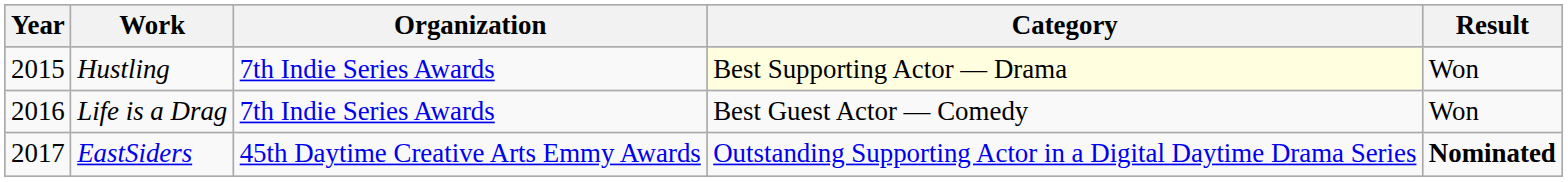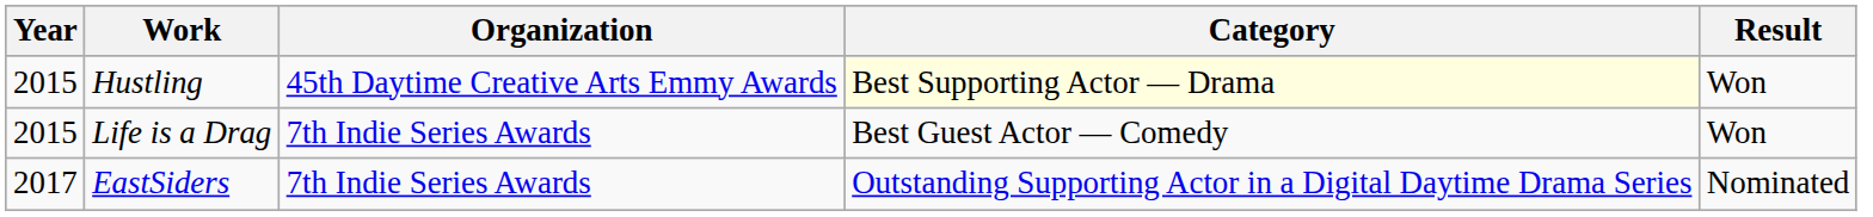Hustling | Organization: 7th Indie Series Awards -> 45th Daytime Creative Arts Emmy Awards
Life is a Drag | Year: 2016 -> 2015
EastSiders | Organization: 45th Daytime Creative Arts Emmy Awards -> 7th Indie Series Awards
EastSiders | Result: bold -> normal
